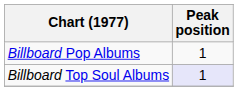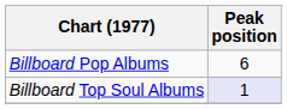Billboard Pop Albums | Peak position: 1 -> 6
